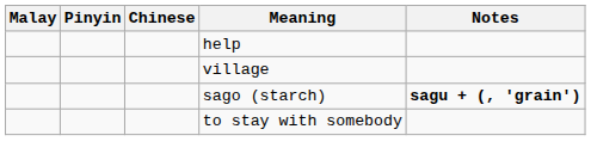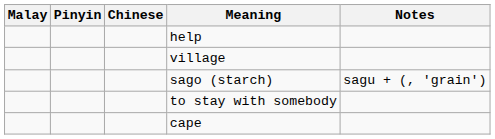sago (starch) | Notes: bold -> normal
+ row: cape
